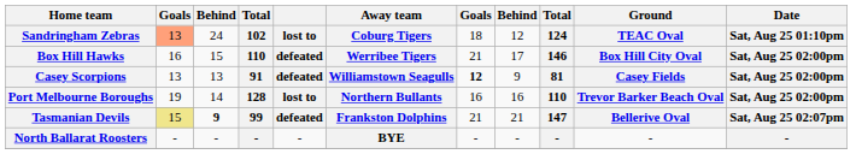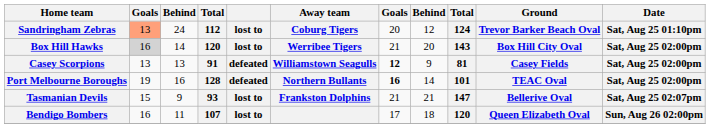Sandringham Zebras | column 4: 102 -> 112
Sandringham Zebras | column 7: 18 -> 20
Sandringham Zebras | Ground: TEAC Oval -> Trevor Barker Beach Oval
Box Hill Hawks | column 2: no background -> lightgrey background
Box Hill Hawks | column 3: 15 -> 14
Box Hill Hawks | column 4: 110 -> 120
Box Hill Hawks | column 5: defeated -> lost to
Box Hill Hawks | column 8: 17 -> 20
Box Hill Hawks | column 9: 146 -> 143
Port Melbourne Boroughs | column 3: 14 -> 16
Port Melbourne Boroughs | column 5: lost to -> defeated
Port Melbourne Boroughs | column 7: normal -> bold
Port Melbourne Boroughs | column 8: 16 -> 14
Port Melbourne Boroughs | column 9: 110 -> 101
Port Melbourne Boroughs | Ground: Trevor Barker Beach Oval -> TEAC Oval
Tasmanian Devils | column 2: khaki background -> no background
Tasmanian Devils | column 3: bold -> normal
Tasmanian Devils | column 4: 99 -> 93
Tasmanian Devils | column 5: defeated -> lost to
+ row: Bendigo Bombers | 16 | 11 | 107 | lost to | 17 | 18 | 120 | Queen Elizabeth Oval | Sun, Aug 26 02:00pm
- row: North Ballarat Roosters | - | - | - | - | BYE | - | - | - | - | -
